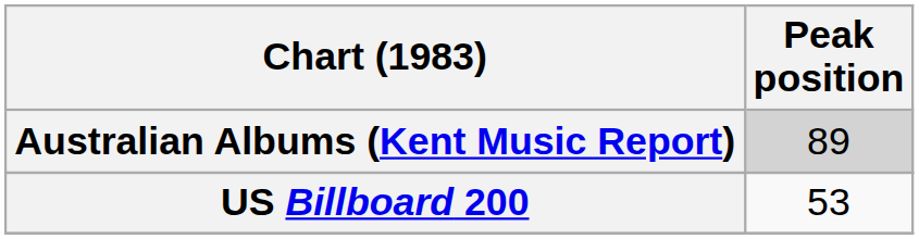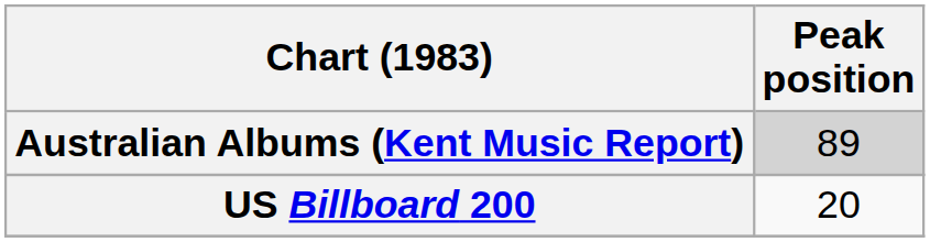US Billboard 200 | Peak position: 53 -> 20
